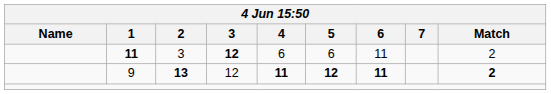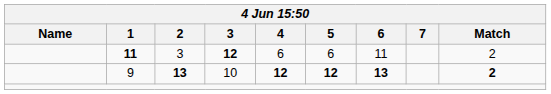9 | 3: 12 -> 10
9 | 4: 11 -> 12
9 | 6: 11 -> 13
